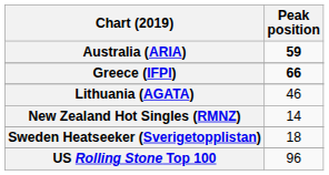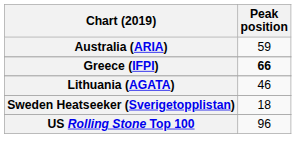Australia (ARIA) | Peak position: bold -> normal
- row: New Zealand Hot Singles (RMNZ) | 14
